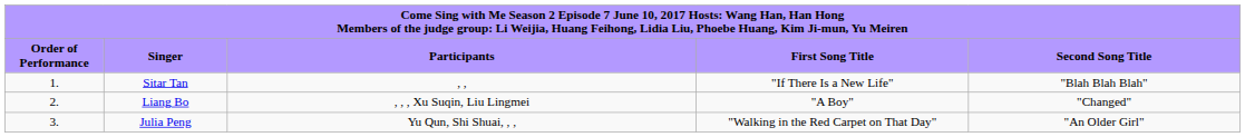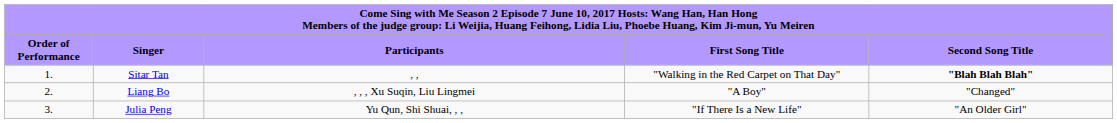Sitar Tan | column 4: "If There Is a New Life" -> "Walking in the Red Carpet on That Day"
Sitar Tan | column 5: normal -> bold
Julia Peng | column 4: "Walking in the Red Carpet on That Day" -> "If There Is a New Life"
